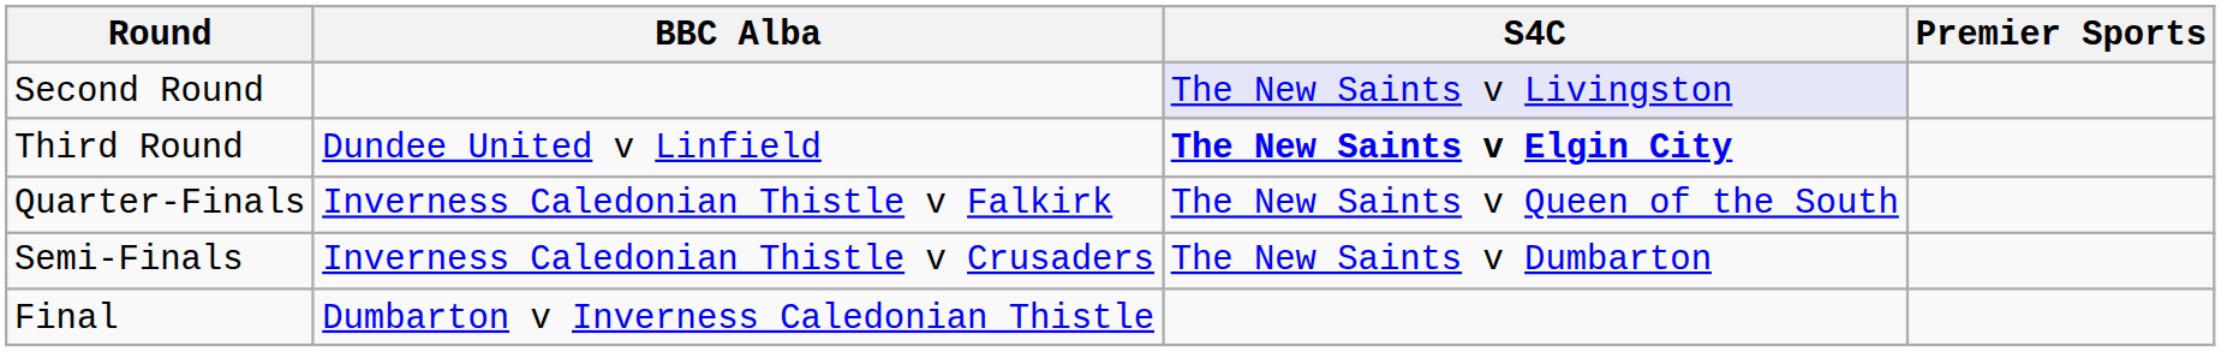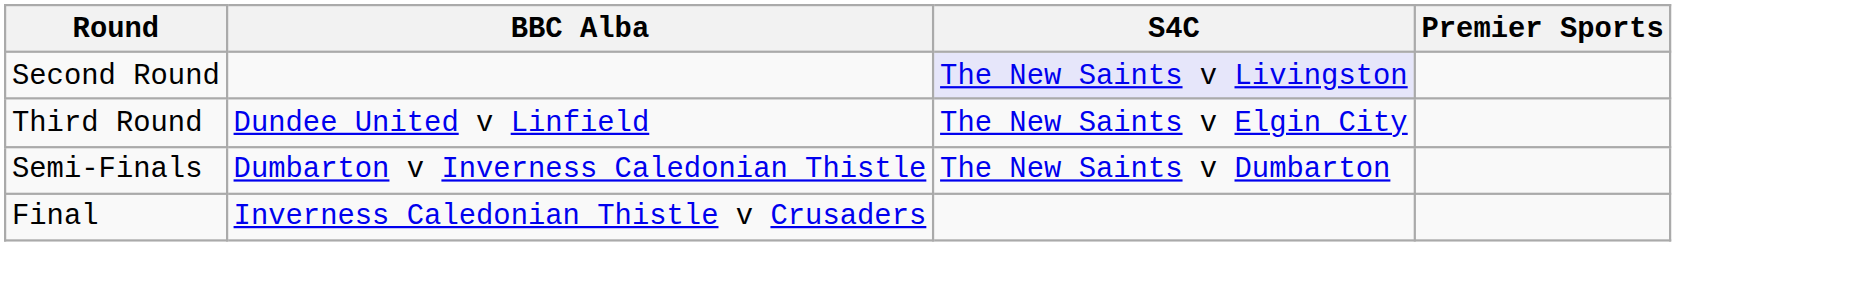Third Round | S4C: bold -> normal
- row: Quarter-Finals | Inverness Caledonian Thistle v Falkirk | The New Saints v Queen of the South
Semi-Finals | BBC Alba: Inverness Caledonian Thistle v Crusaders -> Dumbarton v Inverness Caledonian Thistle
Final | BBC Alba: Dumbarton v Inverness Caledonian Thistle -> Inverness Caledonian Thistle v Crusaders
